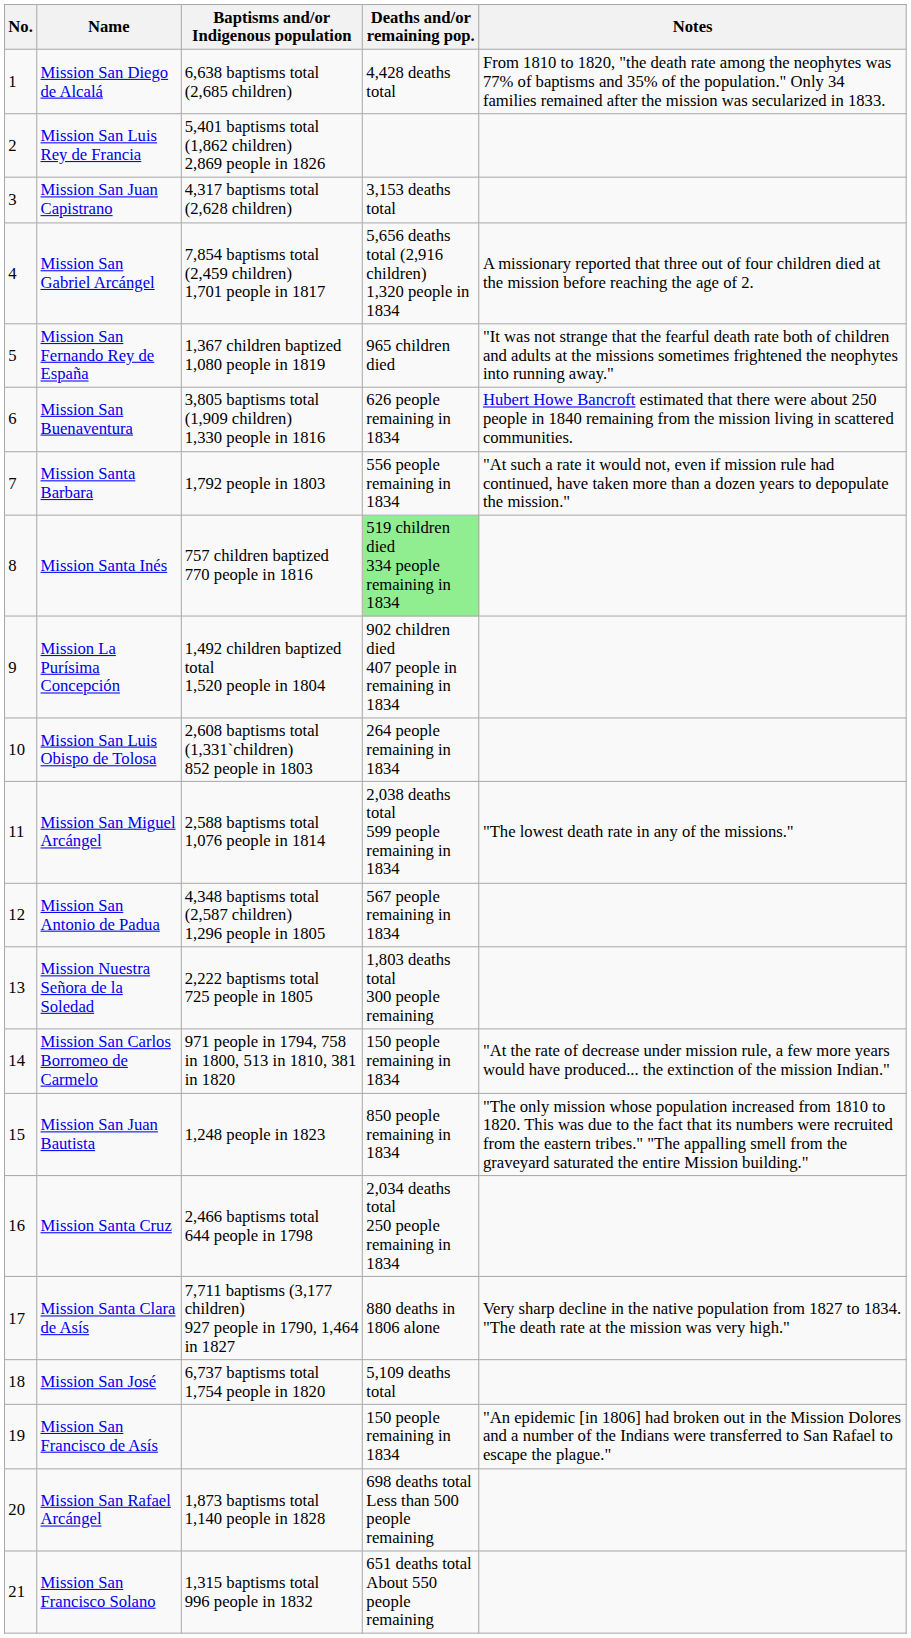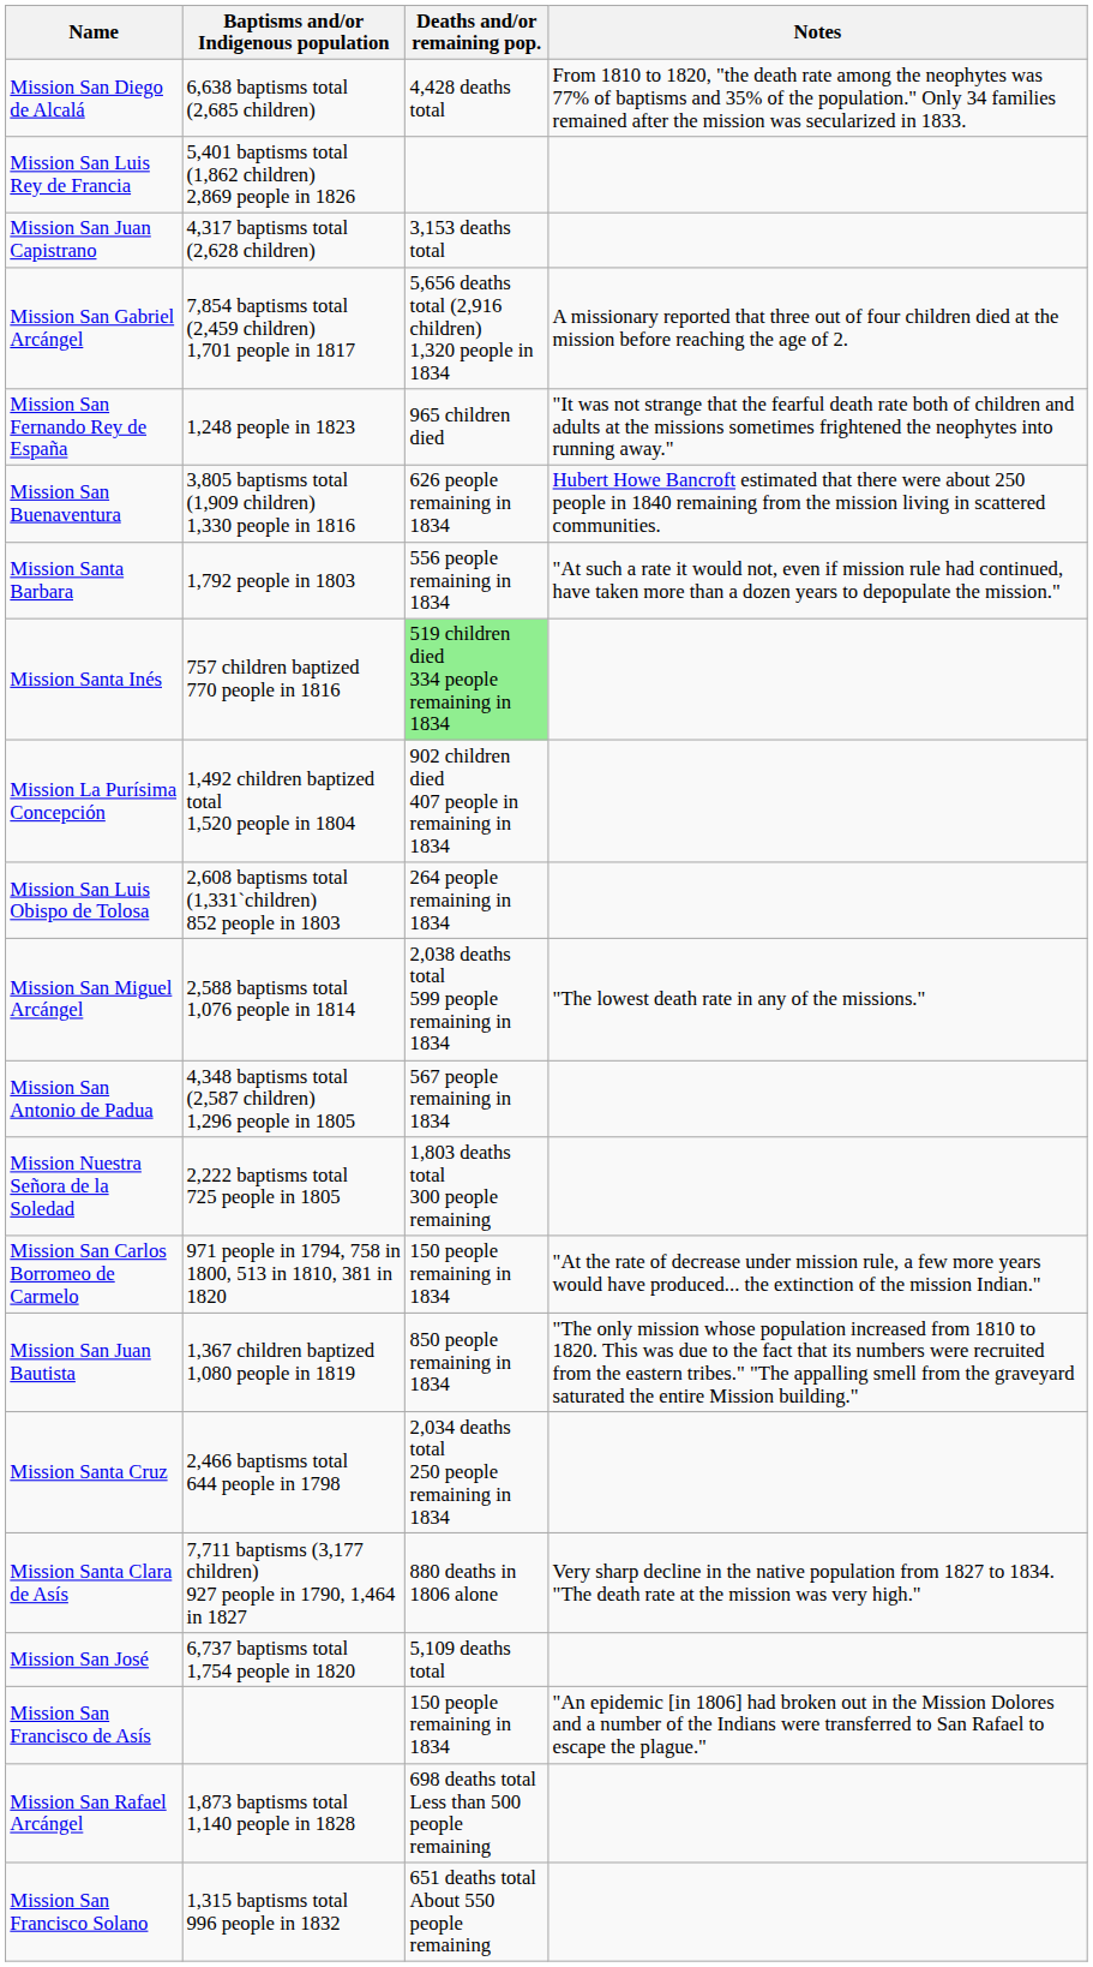- column: No. | 1 | 2 | 3 | 4 | 5 | 6 | 7 | 8 | 9 | 10 | 11 | 12 | 13 | 14 | 15 | 16 | 17 | 18 | 19 | 20 | 21
Mission San Fernando Rey de España | Baptisms and/or Indigenous population: 1,367 children baptized 1,080 people in 1819 -> 1,248 people in 1823
Mission San Juan Bautista | Baptisms and/or Indigenous population: 1,248 people in 1823 -> 1,367 children baptized 1,080 people in 1819
